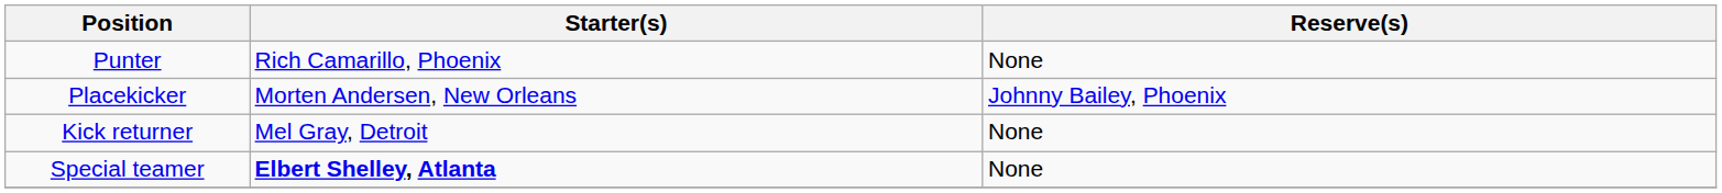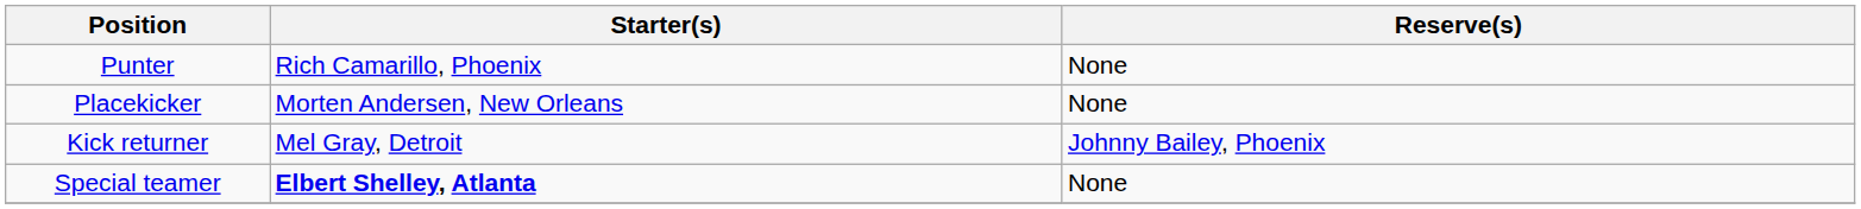Placekicker | Reserve(s): Johnny Bailey, Phoenix -> None
Kick returner | Reserve(s): None -> Johnny Bailey, Phoenix
